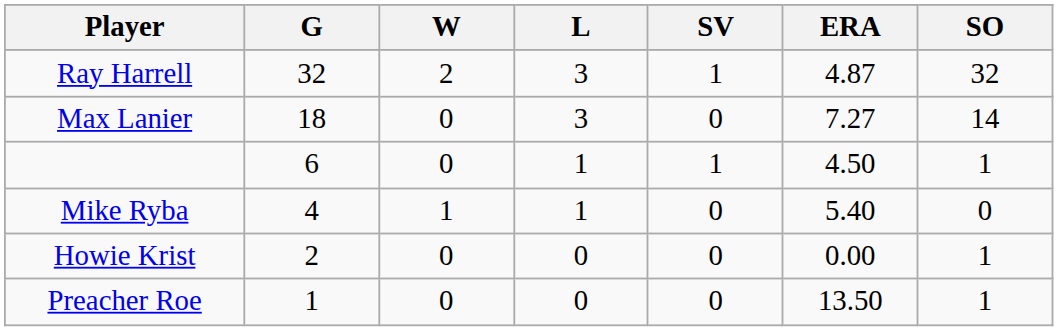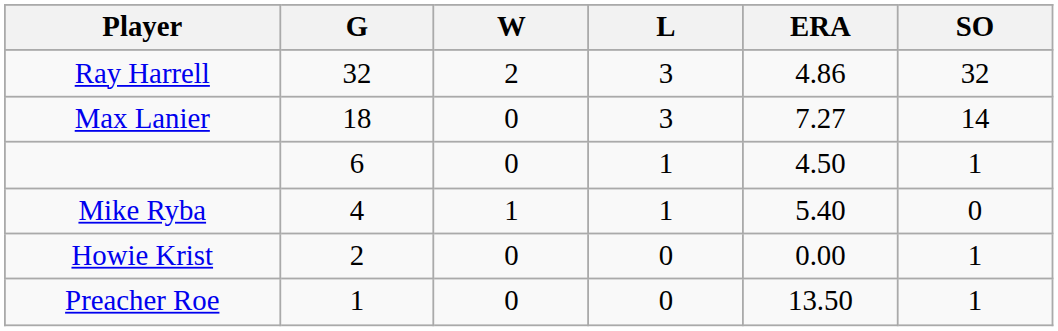- column: SV | 1 | 0 | 1 | 0 | 0 | 0
Ray Harrell | ERA: 4.87 -> 4.86
